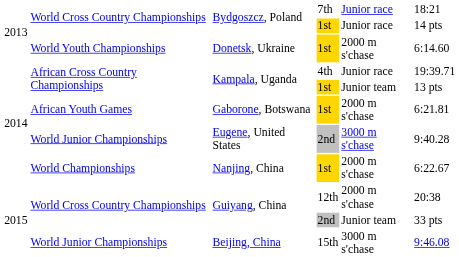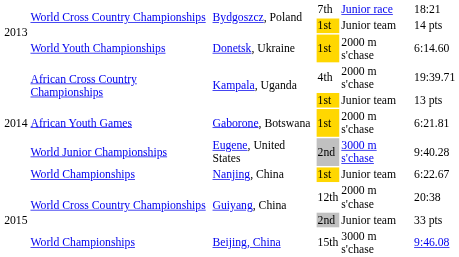Bydgoszcz, Poland / 1st | column 5: Junior race -> Junior team
Kampala, Uganda / 4th | column 5: Junior race -> 2000 m s'chase
Nanjing, China | column 5: 2000 m s'chase -> Junior team
Beijing, China | column 2: World Junior Championships -> World Championships
